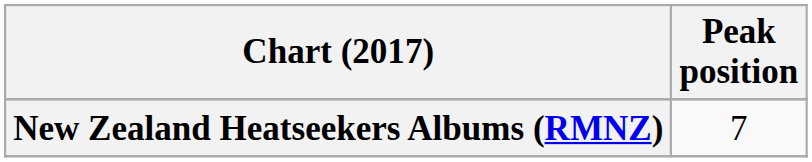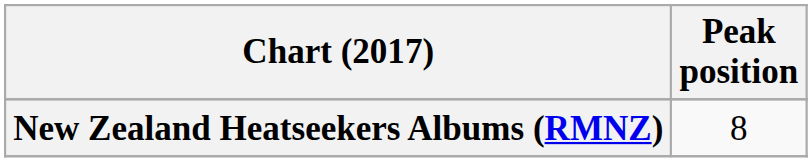New Zealand Heatseekers Albums (RMNZ) | Peak position: 7 -> 8
